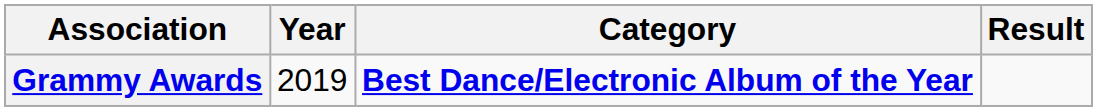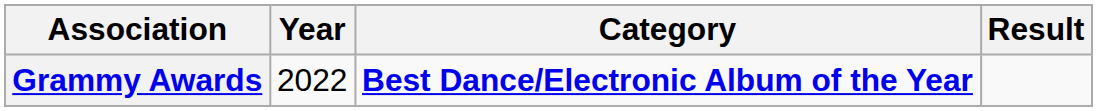Grammy Awards | Year: 2019 -> 2022
